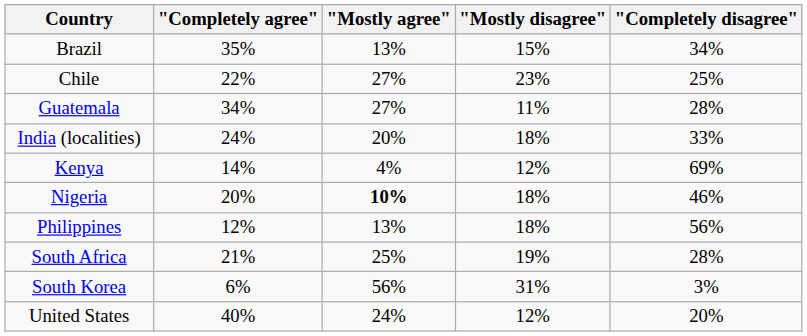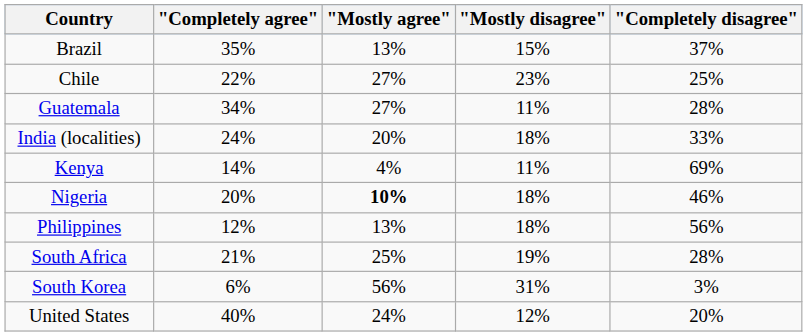Brazil | "Completely disagree": 34% -> 37%
Kenya | "Mostly disagree": 12% -> 11%
